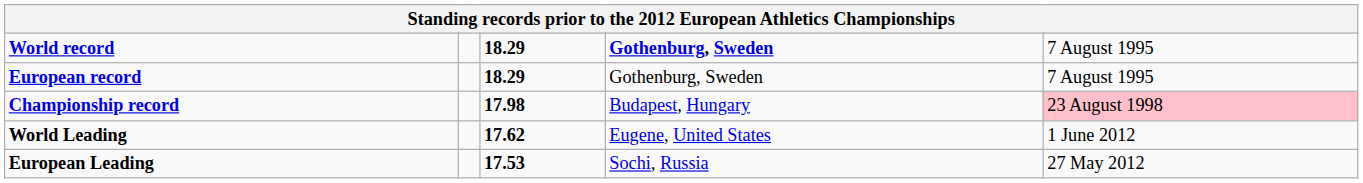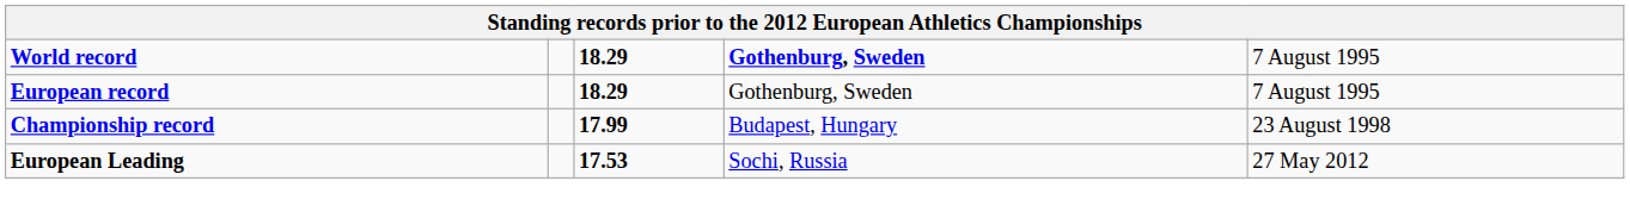Championship record | column 3: 17.98 -> 17.99
Championship record | column 5: pink background -> no background
- row: World Leading | 17.62 | Eugene, United States | 1 June 2012
